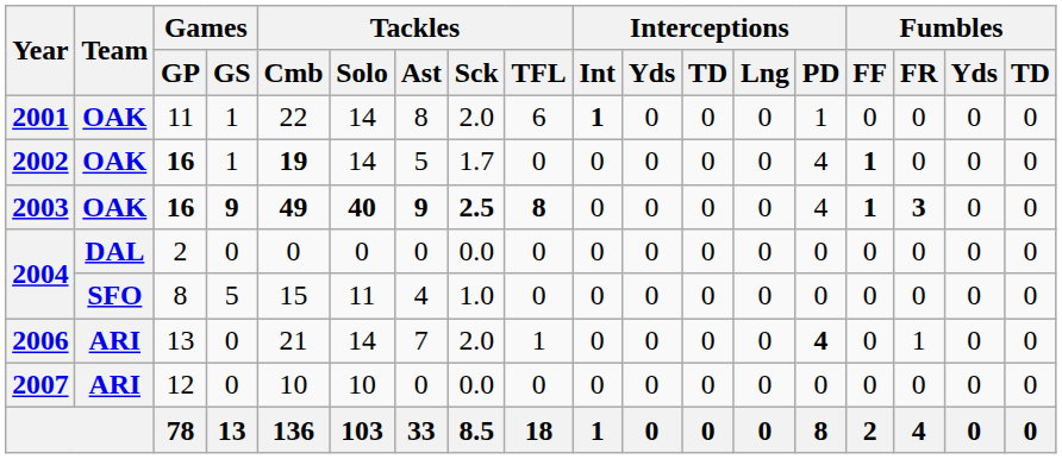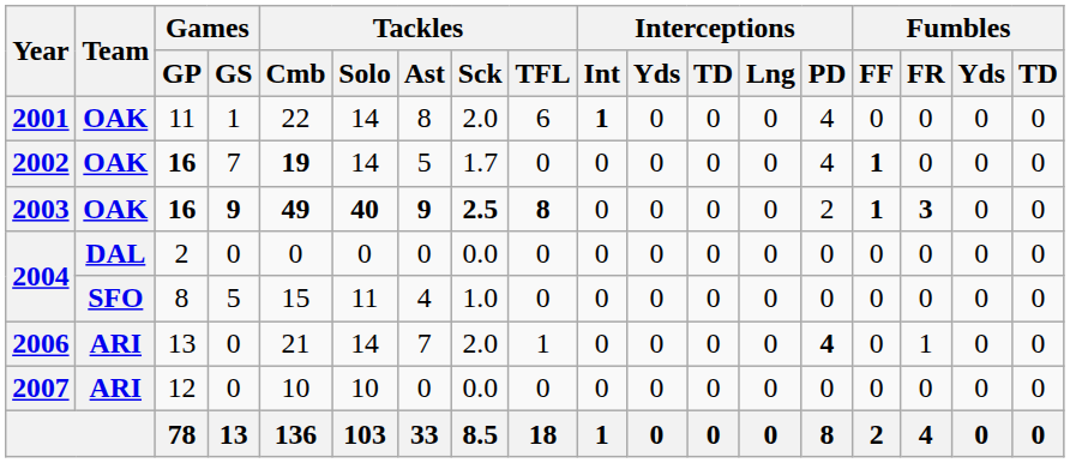2001 | Interceptions / PD: 1 -> 4
2002 | Games / GS: 1 -> 7
2003 | Interceptions / PD: 4 -> 2
